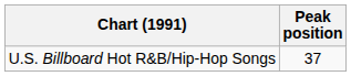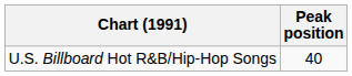U.S. Billboard Hot R&B/Hip-Hop Songs | Peak position: 37 -> 40
